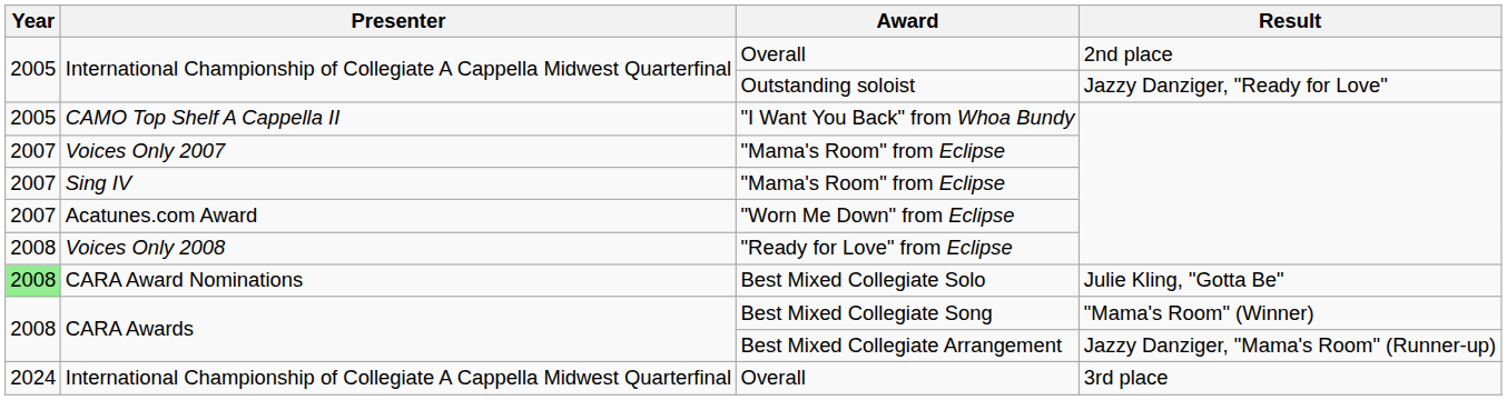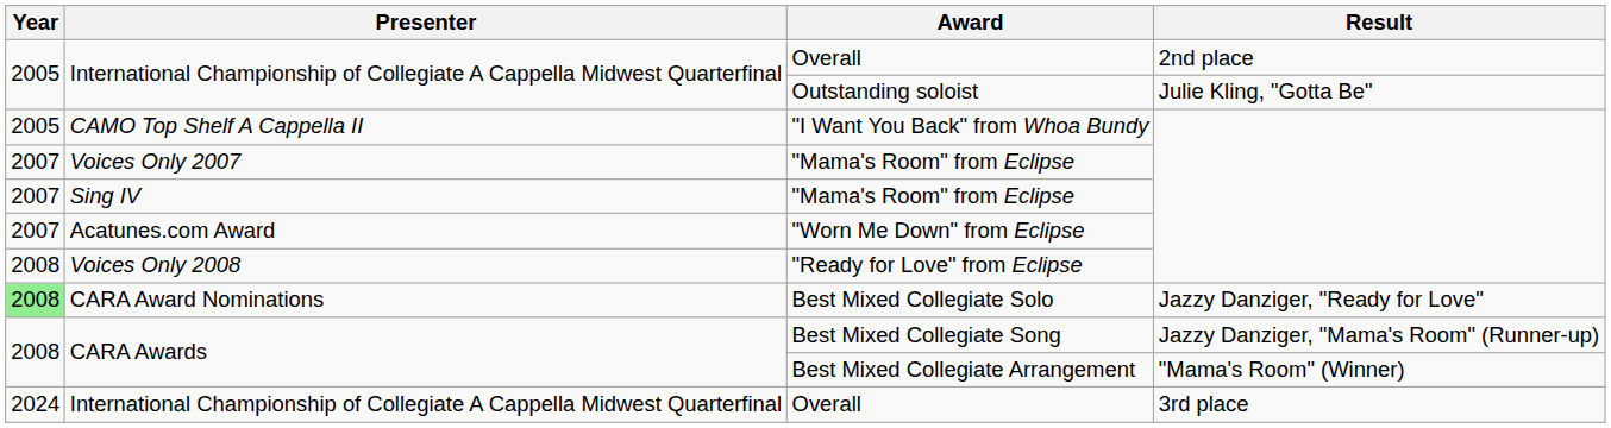Outstanding soloist | Result: Jazzy Danziger, "Ready for Love" -> Julie Kling, "Gotta Be"
Best Mixed Collegiate Solo | Result: Julie Kling, "Gotta Be" -> Jazzy Danziger, "Ready for Love"
Best Mixed Collegiate Song | Result: "Mama's Room" (Winner) -> Jazzy Danziger, "Mama's Room" (Runner-up)
Best Mixed Collegiate Arrangement | Result: Jazzy Danziger, "Mama's Room" (Runner-up) -> "Mama's Room" (Winner)
